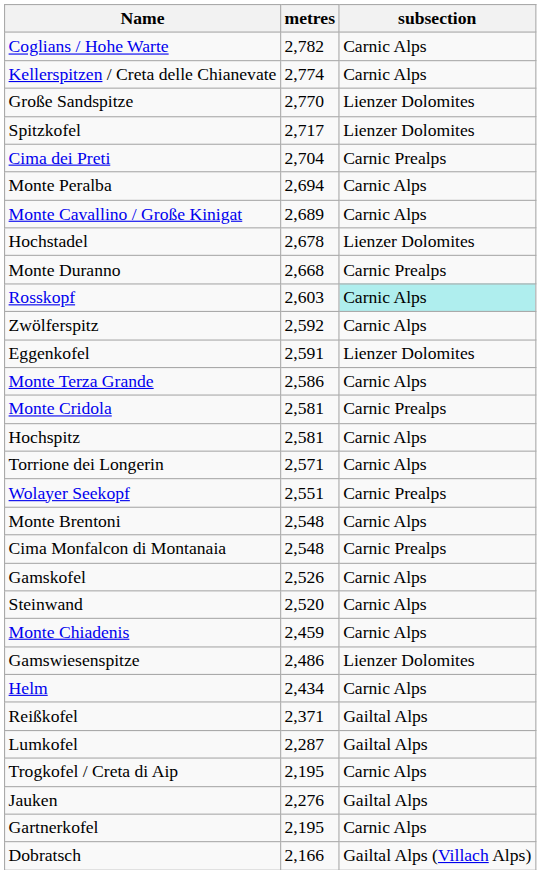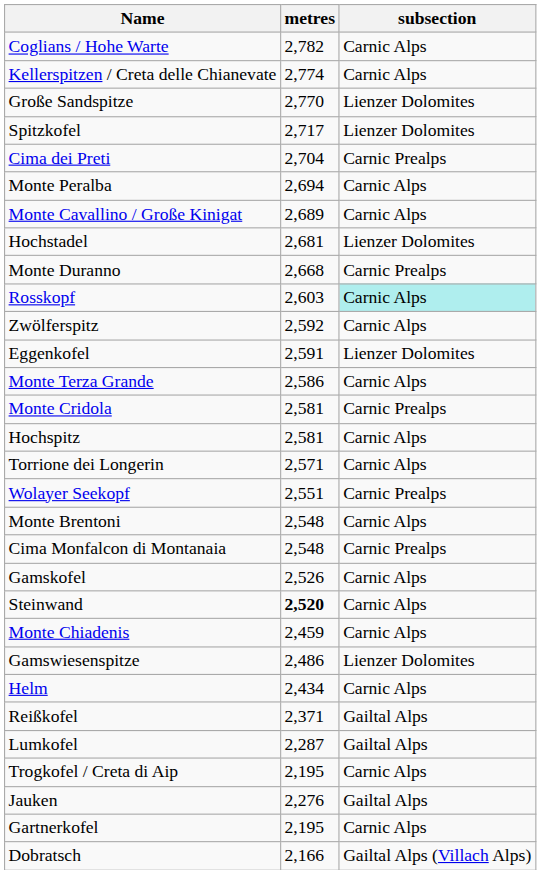Hochstadel | metres: 2,678 -> 2,681
Steinwand | metres: normal -> bold
